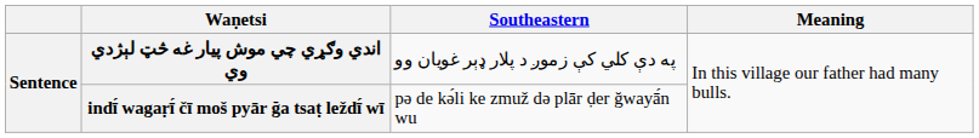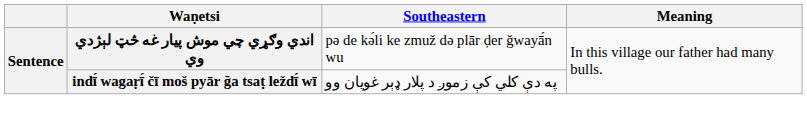اندي وګړي چي موش پيار غه څټ لېژدي وي | Southeastern: په دې کلي کې زموږ د پلار ډېر غويان وو -> pə de kə́li ke zmuž də plār ḍer ğwayā́n wu
indī́ wagaṛī́ čī moš pyār ğa tsaṭ leždī́ wī | Southeastern: pə de kə́li ke zmuž də plār ḍer ğwayā́n wu -> په دې کلي کې زموږ د پلار ډېر غويان وو
